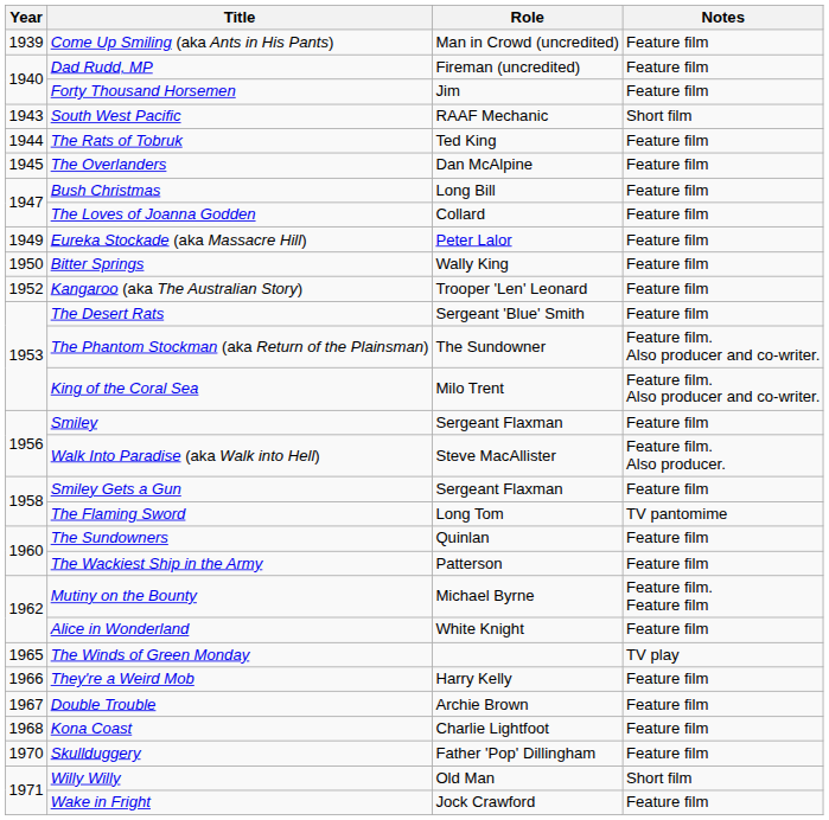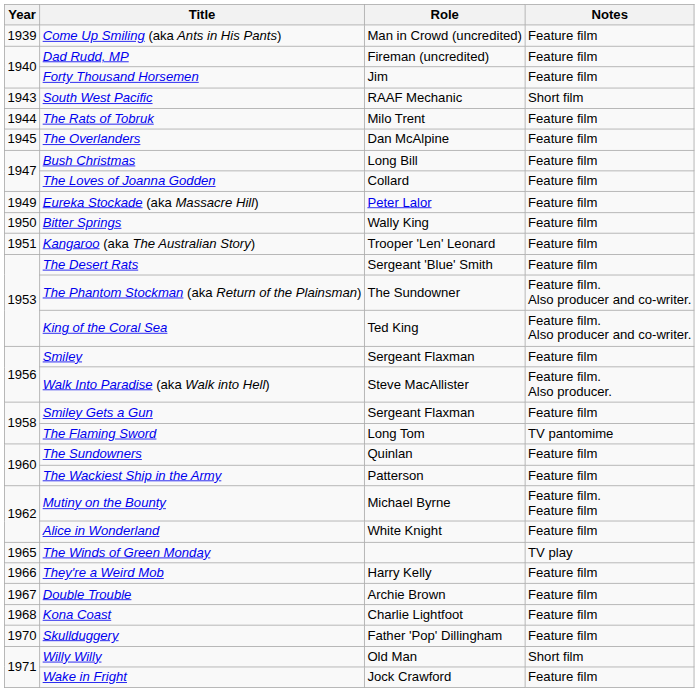The Rats of Tobruk | Role: Ted King -> Milo Trent
Kangaroo (aka The Australian Story) | Year: 1952 -> 1951
King of the Coral Sea | Role: Milo Trent -> Ted King
